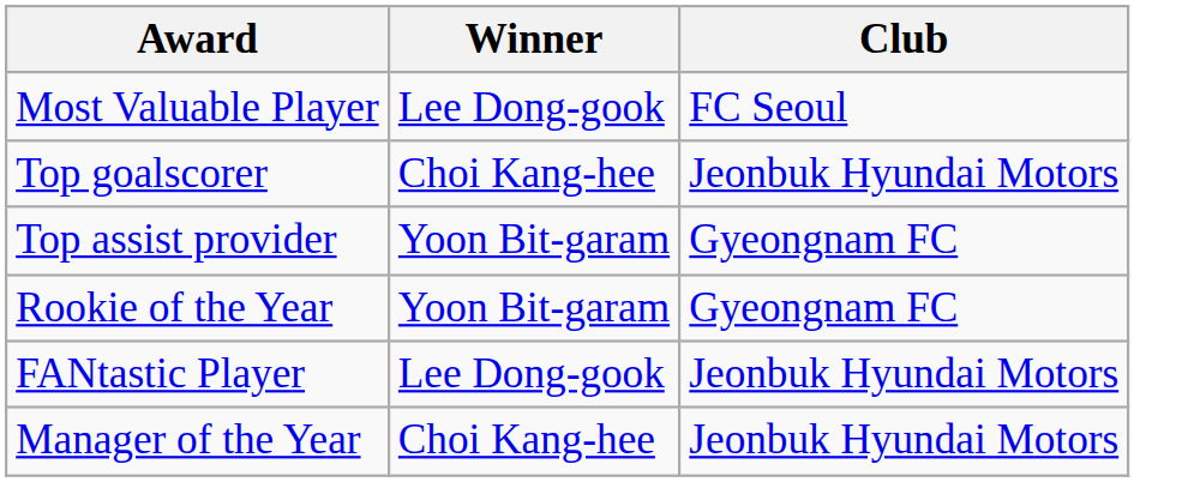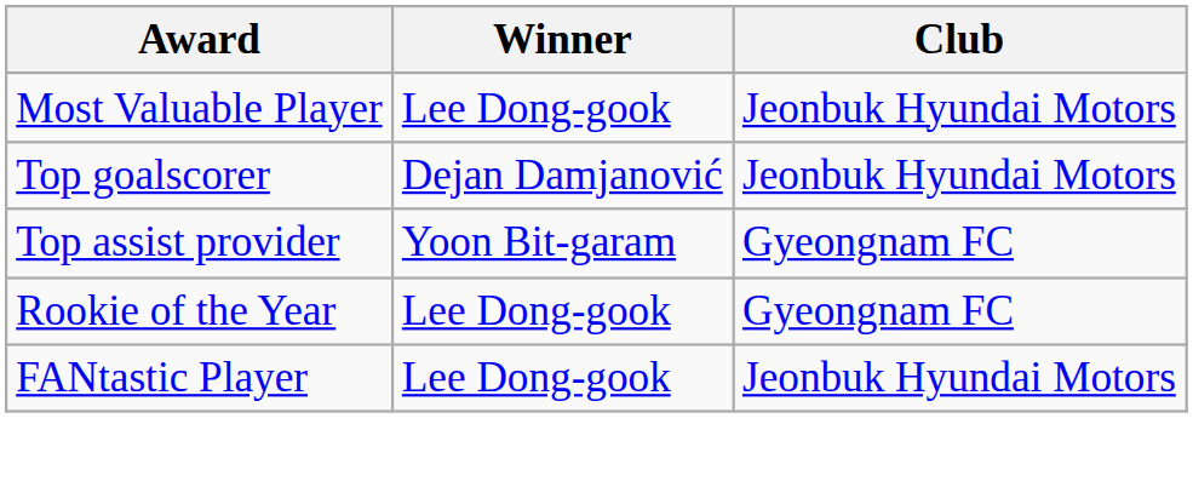Most Valuable Player | Club: FC Seoul -> Jeonbuk Hyundai Motors
Top goalscorer | Winner: Choi Kang-hee -> Dejan Damjanović
Rookie of the Year | Winner: Yoon Bit-garam -> Lee Dong-gook
- row: Manager of the Year | Choi Kang-hee | Jeonbuk Hyundai Motors
